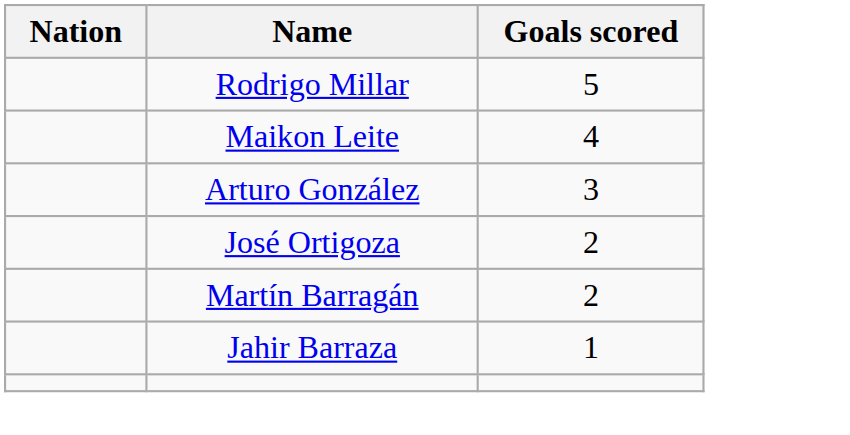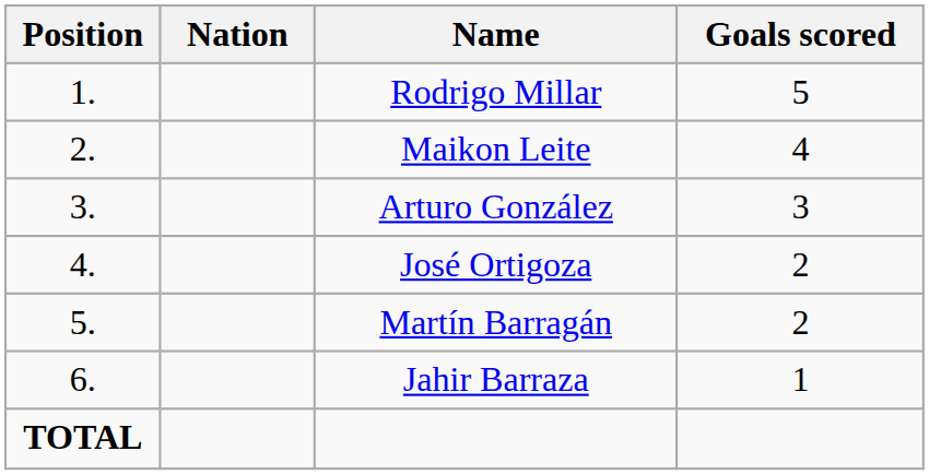+ column: Position | 1. | 2. | 3. | 4. | 5. | 6. | TOTAL
